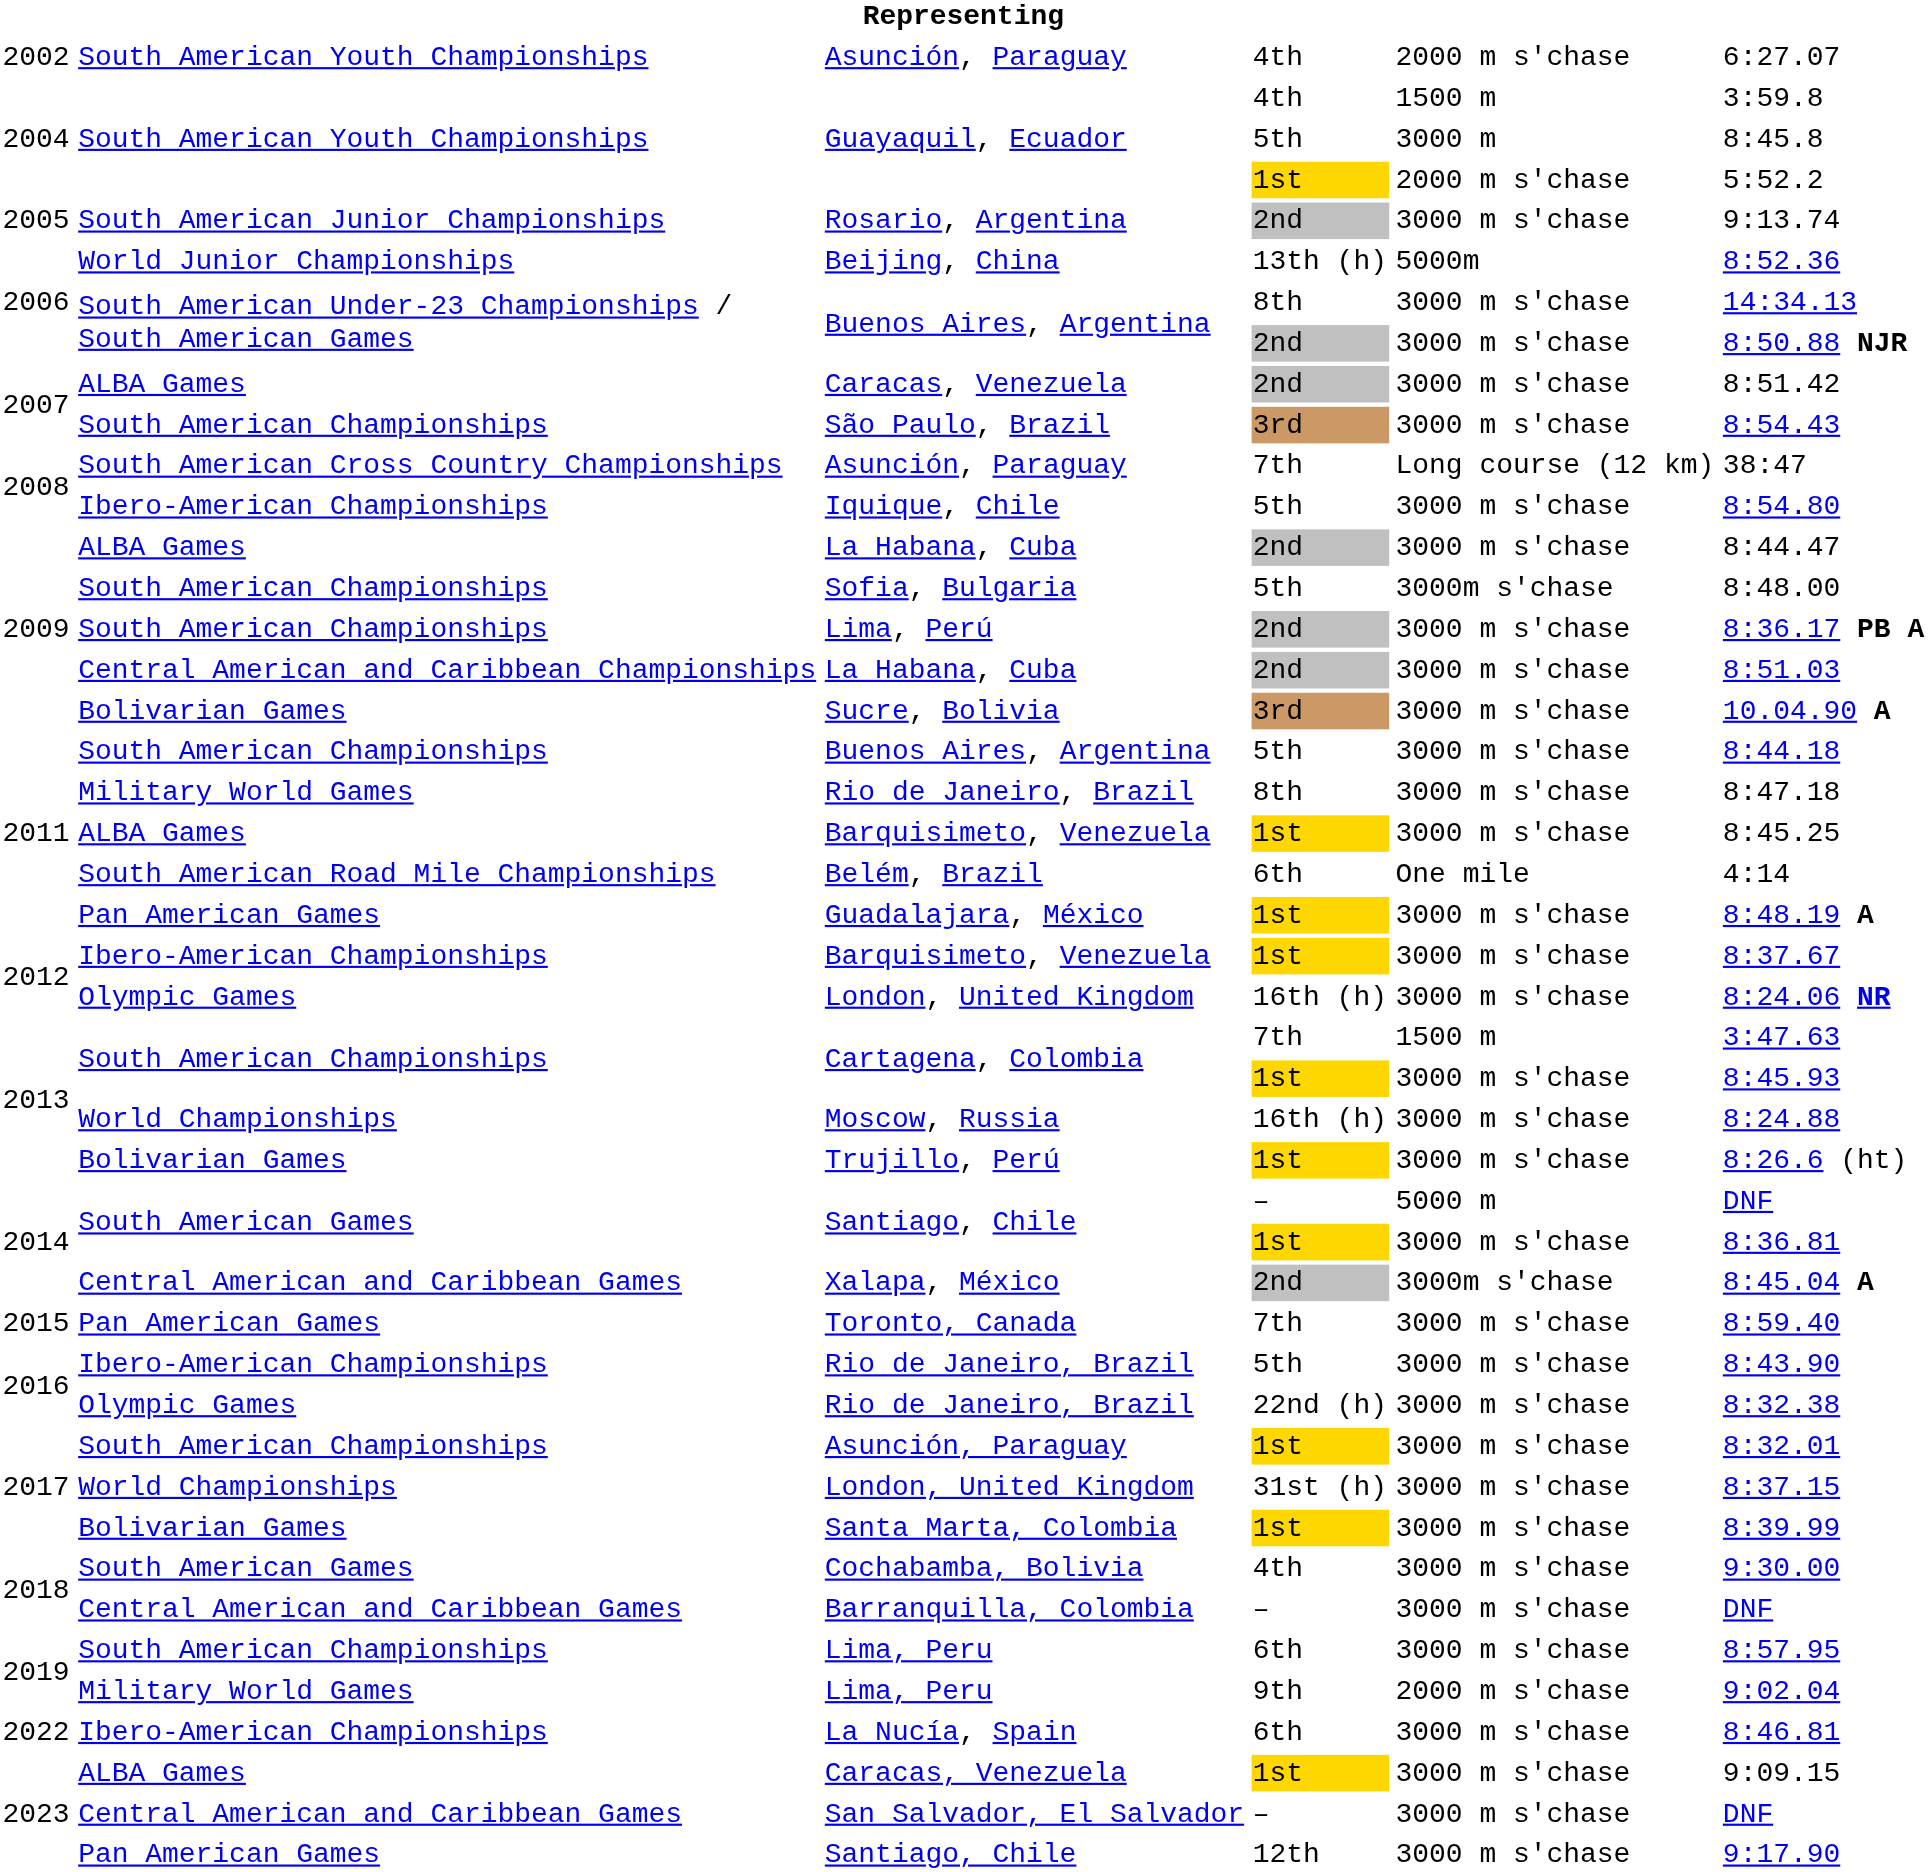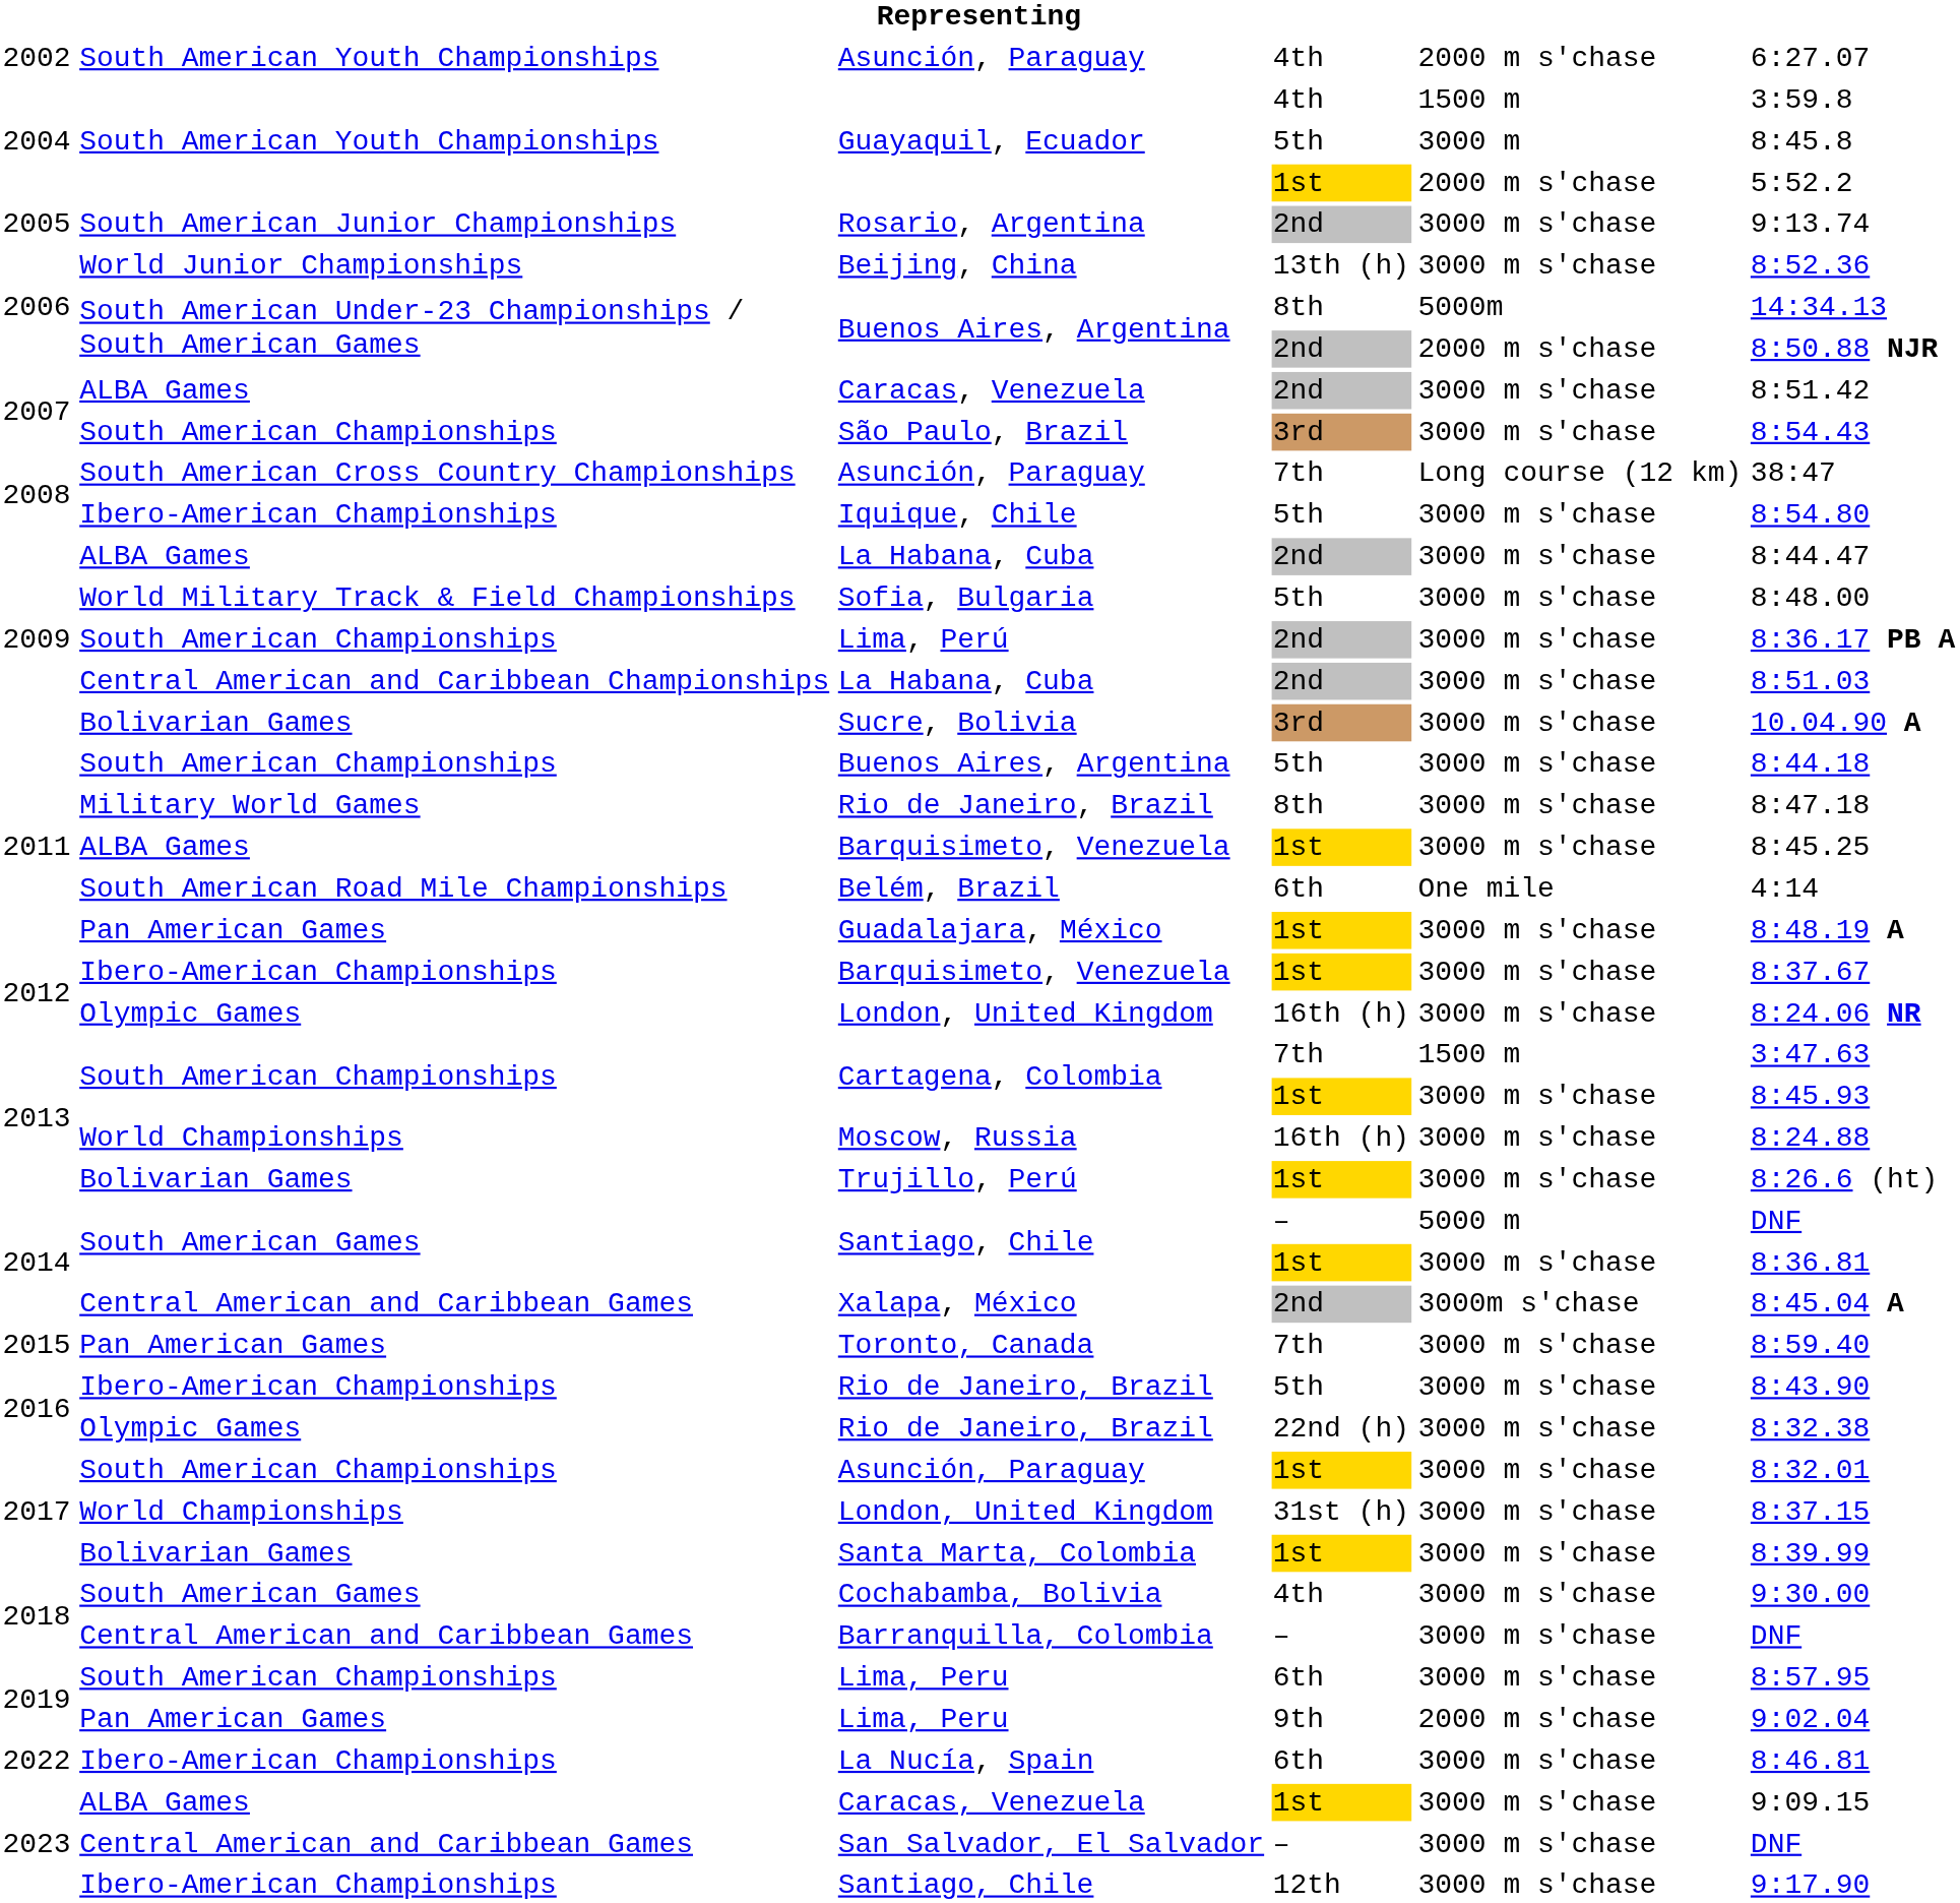Beijing, China | column 5: 5000m -> 3000 m s'chase
Buenos Aires, Argentina / 8th | column 5: 3000 m s'chase -> 5000m
Buenos Aires, Argentina / 2nd | column 5: 3000 m s'chase -> 2000 m s'chase
Sofia, Bulgaria | column 2: South American Championships -> World Military Track & Field Championships
Sofia, Bulgaria | column 5: 3000m s'chase -> 3000 m s'chase
Lima, Peru / 9th | column 2: Military World Games -> Pan American Games
Santiago, Chile / 12th | column 2: Pan American Games -> Ibero-American Championships
